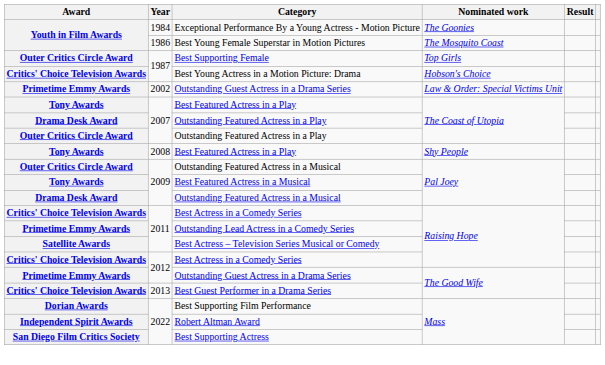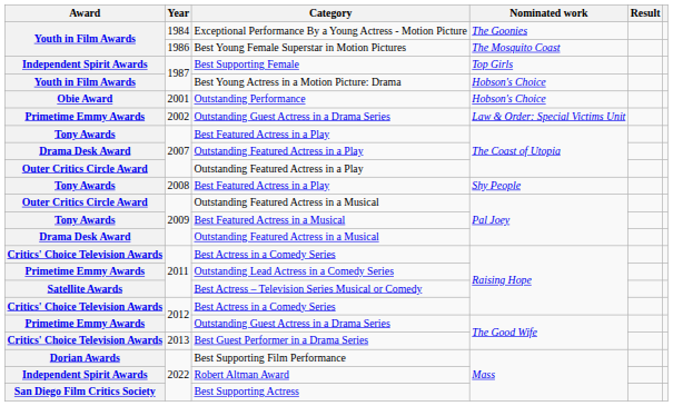Best Supporting Female | Award: Outer Critics Circle Award -> Independent Spirit Awards
Best Young Actress in a Motion Picture: Drama | Award: Critics' Choice Television Awards -> Youth in Film Awards
+ row: Obie Award | 2001 | Outstanding Performance | Hobson's Choice
